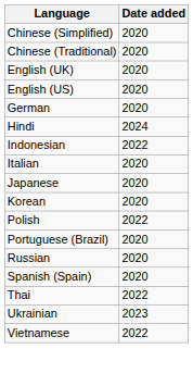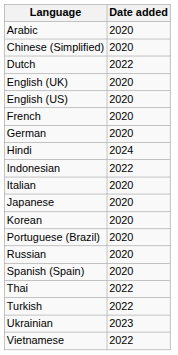+ row: Arabic | 2020
- row: Chinese (Traditional) | 2020
+ row: Dutch | 2022
+ row: French | 2020
- row: Polish | 2022
+ row: Turkish | 2022
